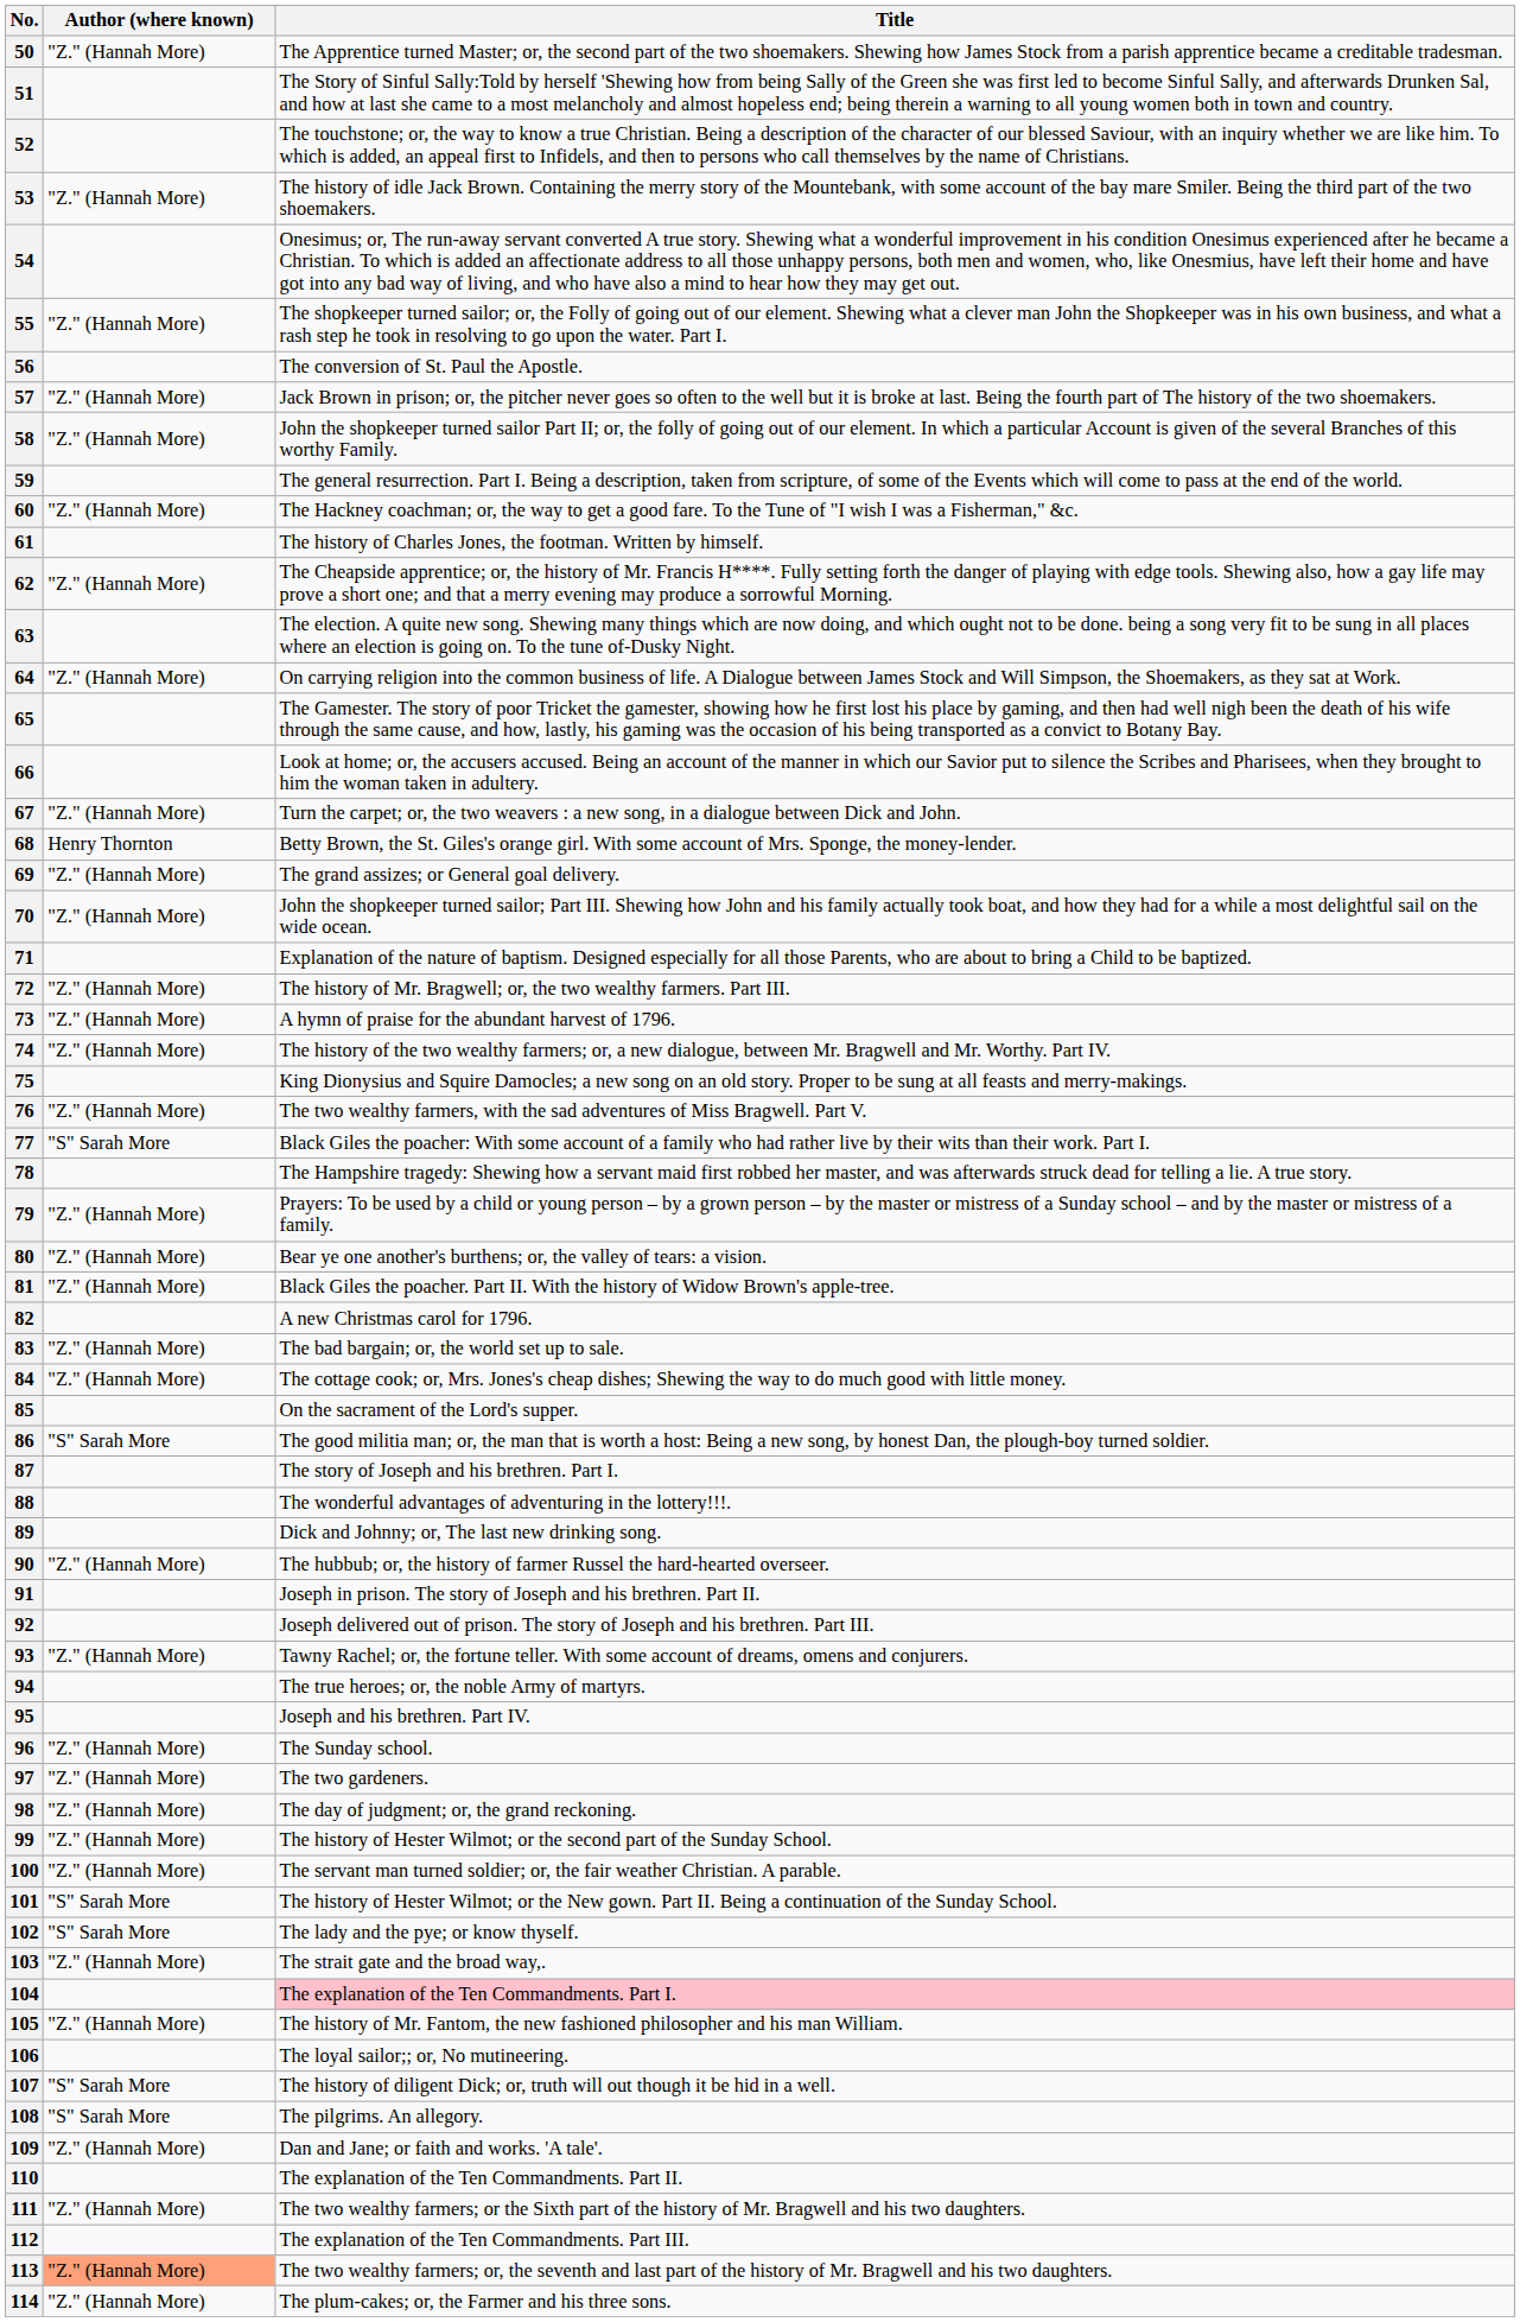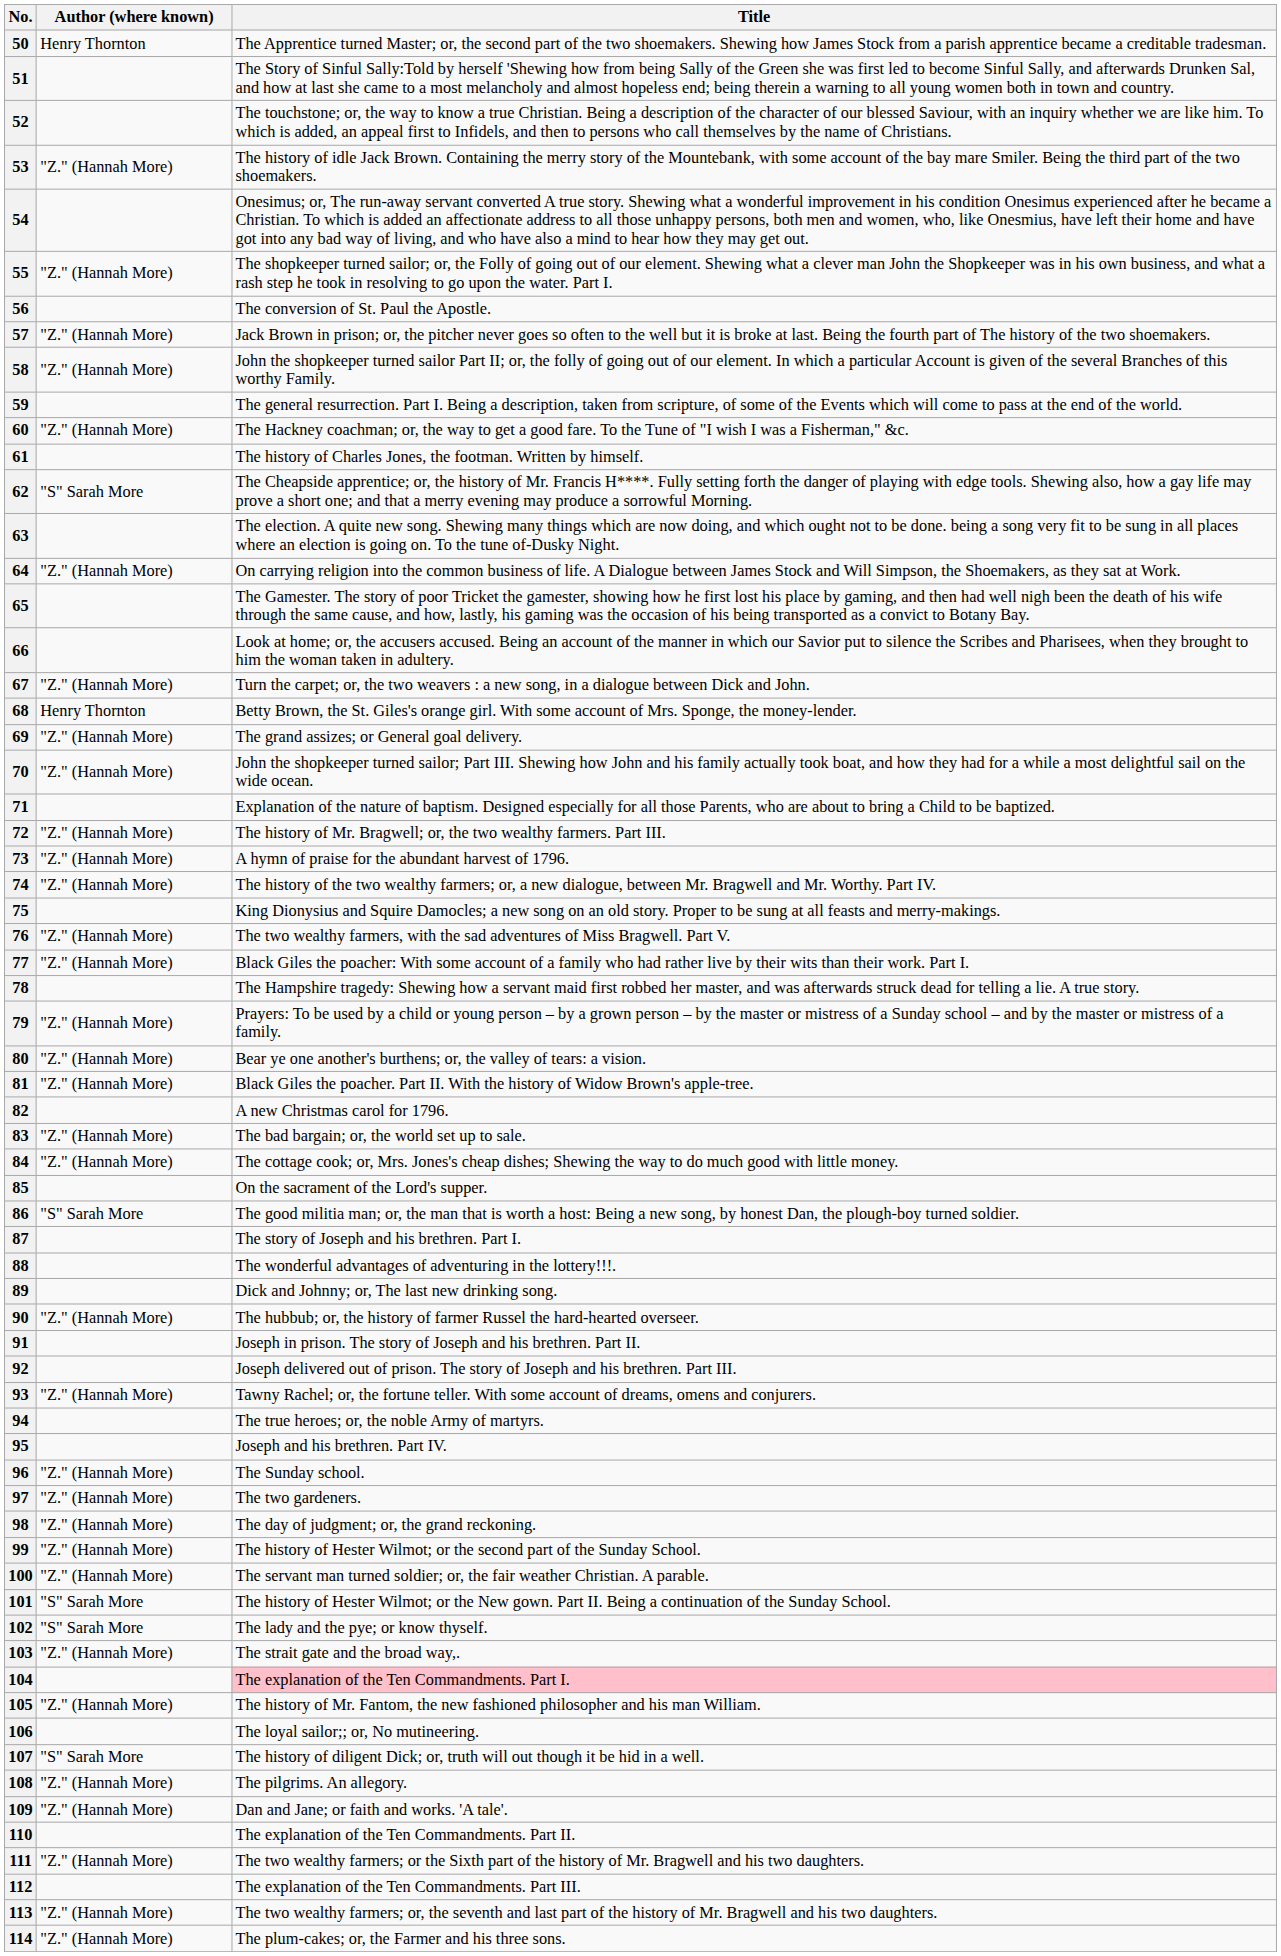50 | Author (where known): "Z." (Hannah More) -> Henry Thornton
62 | Author (where known): "Z." (Hannah More) -> "S" Sarah More
77 | Author (where known): "S" Sarah More -> "Z." (Hannah More)
108 | Author (where known): "S" Sarah More -> "Z." (Hannah More)
113 | Author (where known): lightsalmon background -> no background
